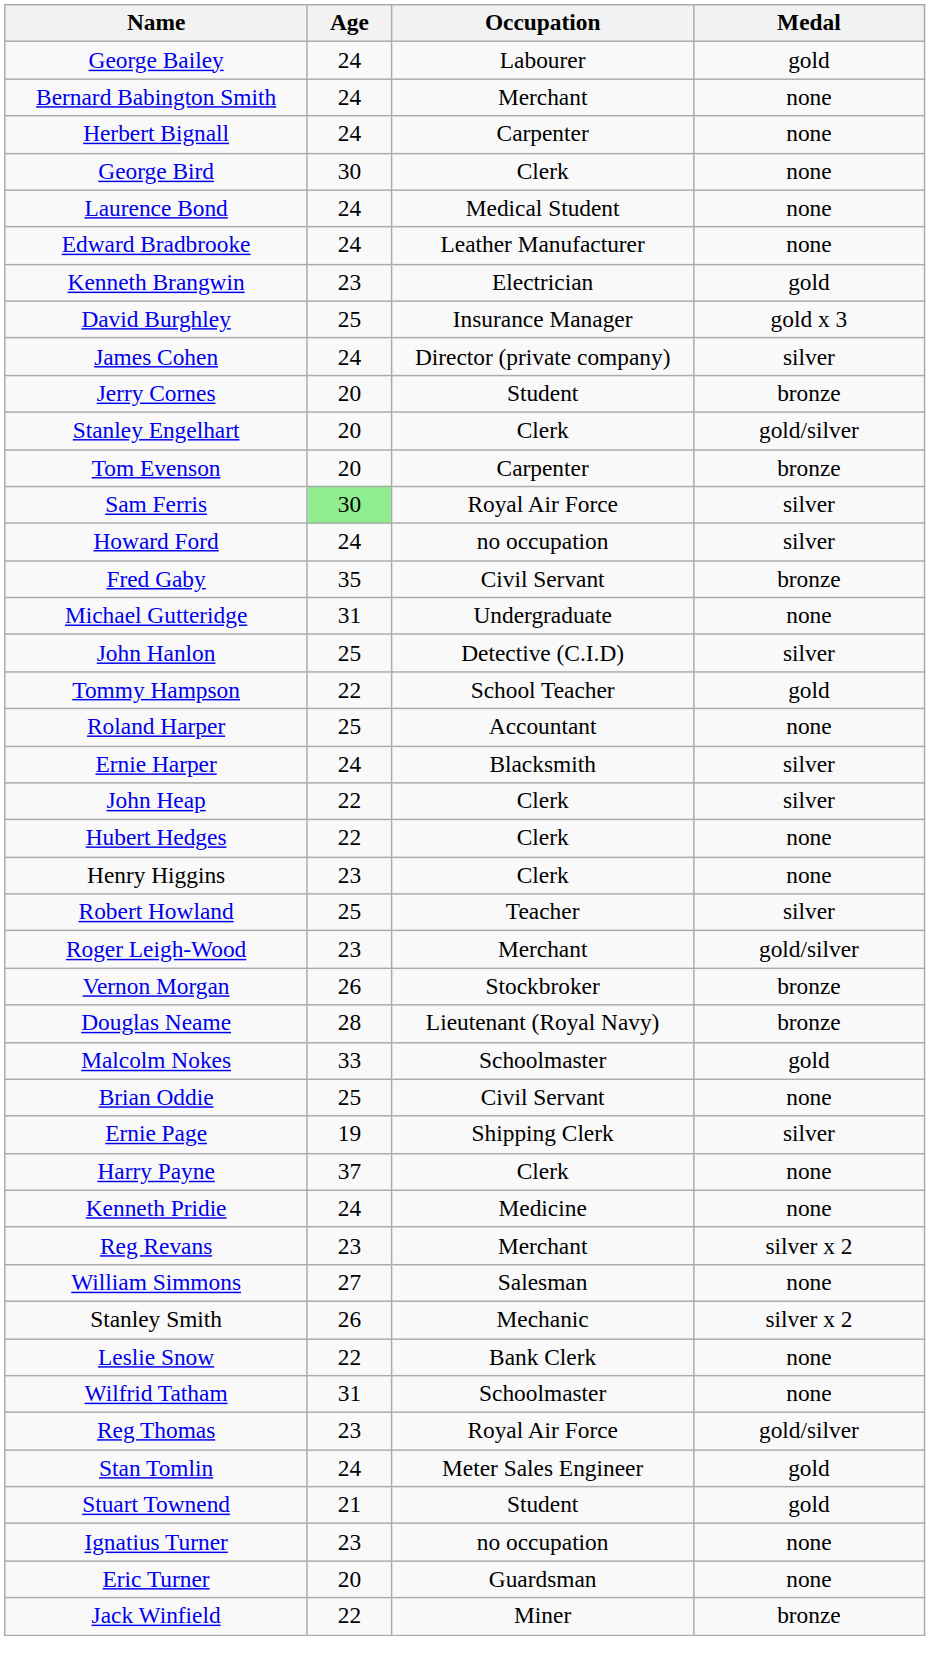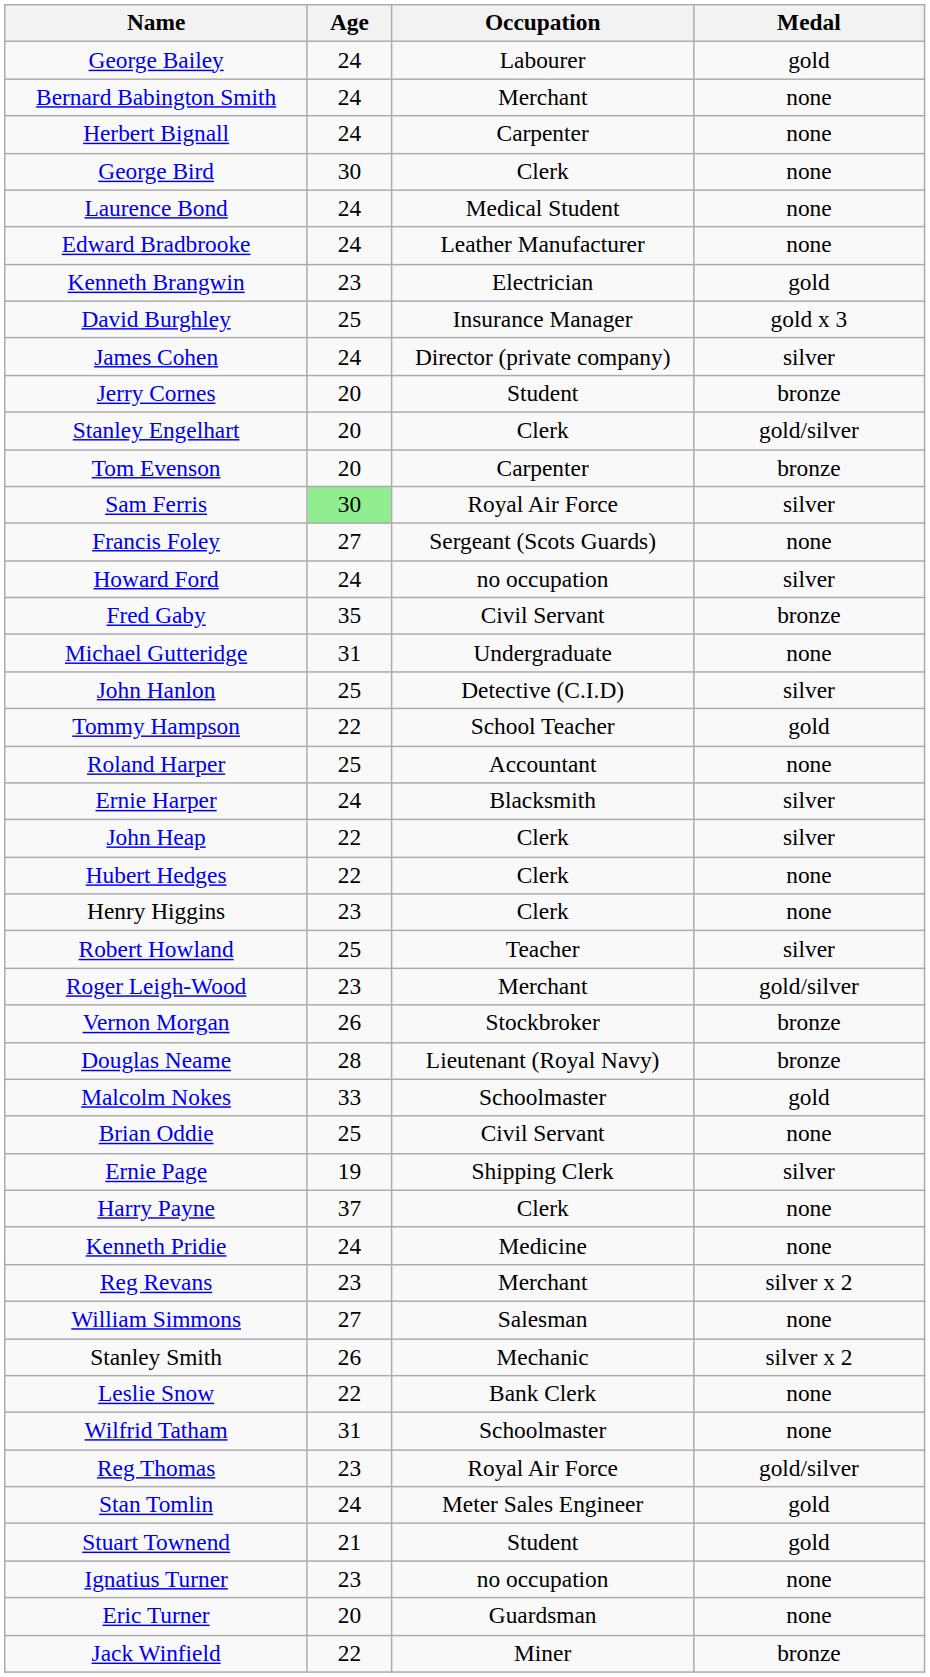+ row: Francis Foley | 27 | Sergeant (Scots Guards) | none
